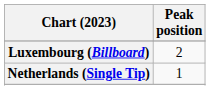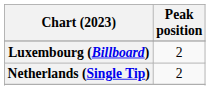Netherlands (Single Tip) | Peak position: 1 -> 2
